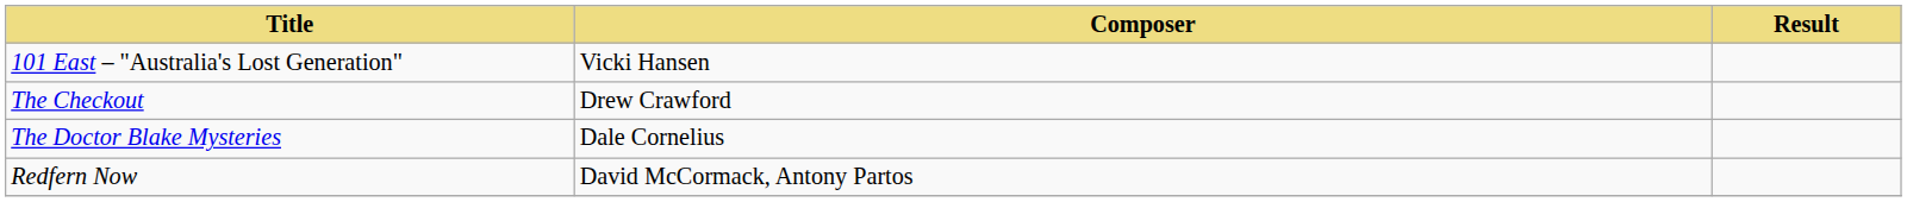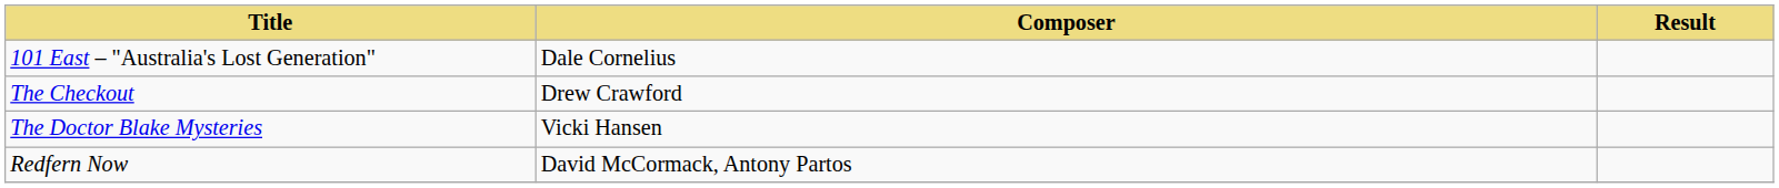101 East – "Australia's Lost Generation" | Composer: Vicki Hansen -> Dale Cornelius
The Doctor Blake Mysteries | Composer: Dale Cornelius -> Vicki Hansen
